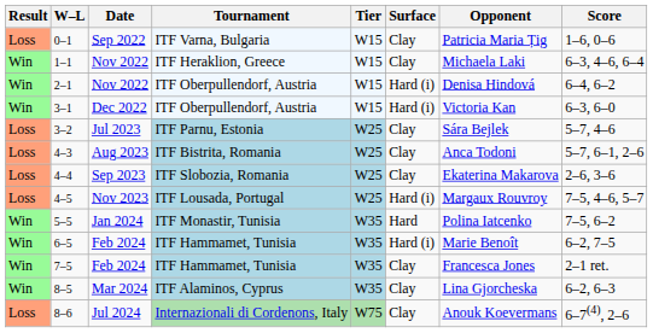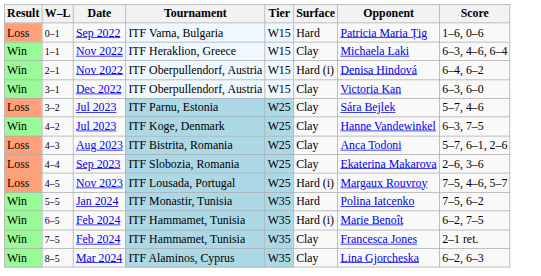0–1 | Surface: Clay -> Hard
3–1 | Surface: Hard (i) -> Clay
+ row: Win | 4–2 | Jul 2023 | ITF Koge, Denmark | W25 | Clay | Hanne Vandewinkel | 6–3, 7–5
- row: Loss | 8–6 | Jul 2024 | Internazionali di Cordenons, Italy | W75 | Clay | Anouk Koevermans | 6–7(4), 2–6
